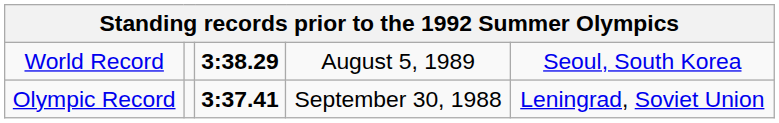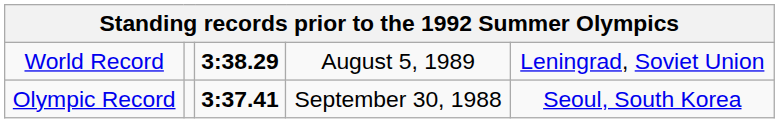World Record | column 5: Seoul, South Korea -> Leningrad, Soviet Union
Olympic Record | column 5: Leningrad, Soviet Union -> Seoul, South Korea
